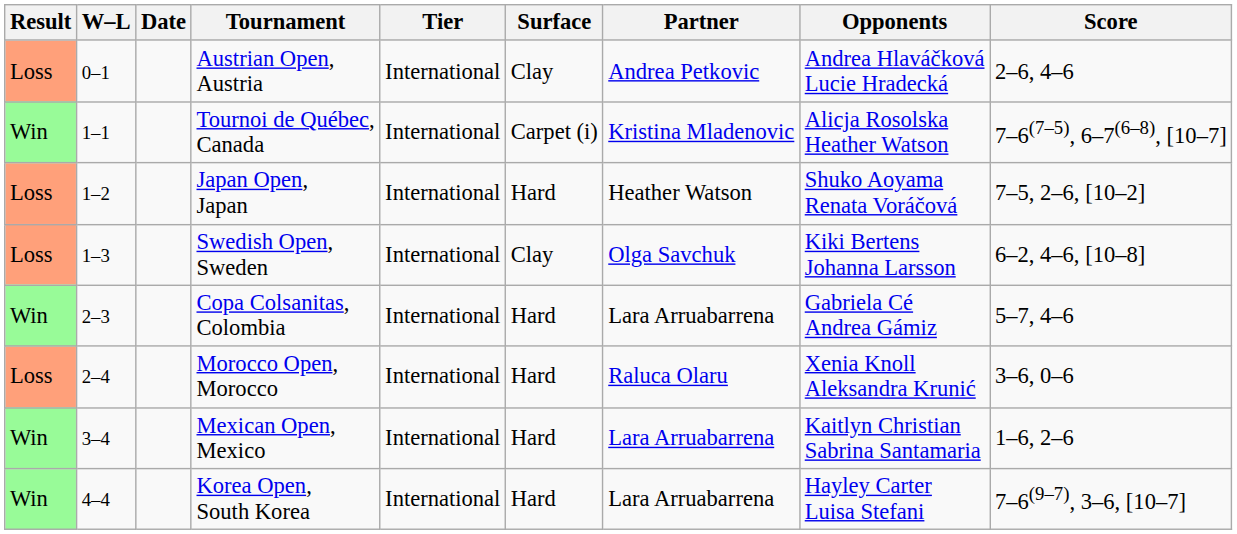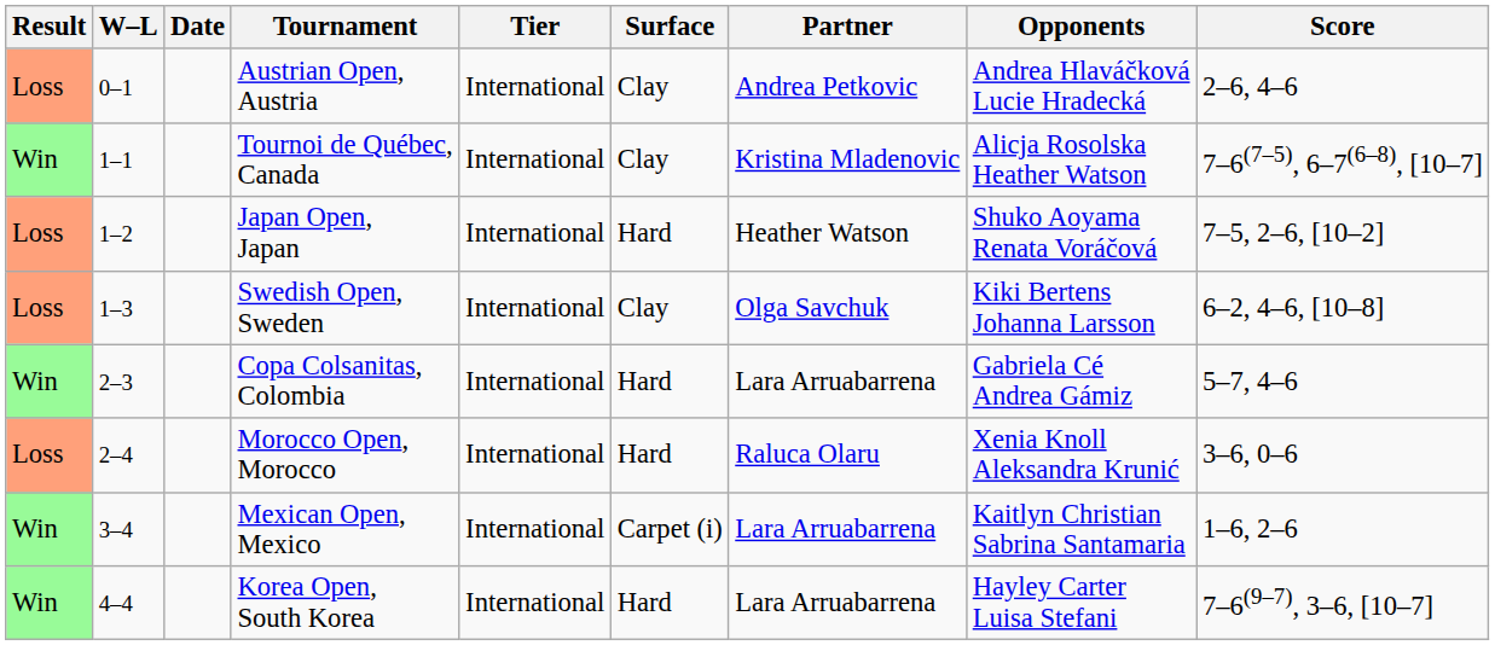Tournoi de Québec, Canada | Surface: Carpet (i) -> Clay
Mexican Open, Mexico | Surface: Hard -> Carpet (i)
